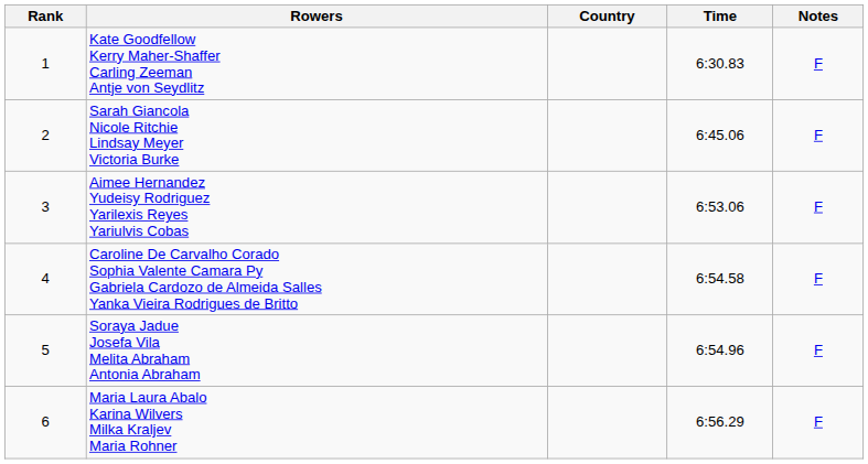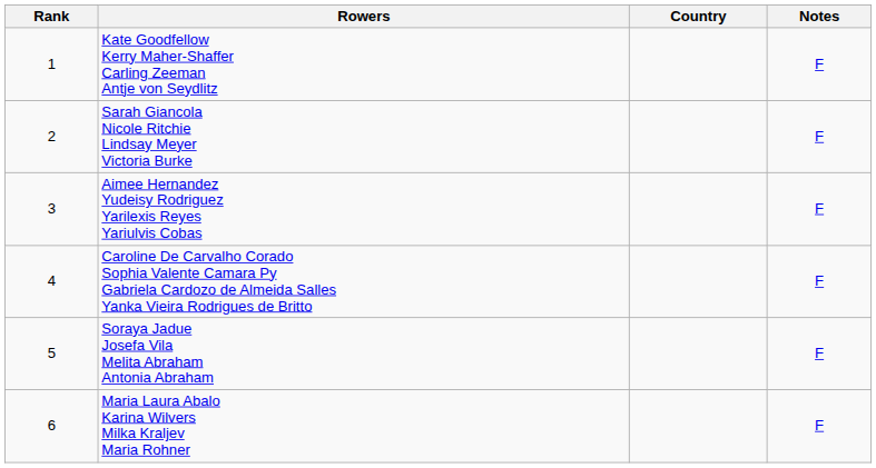- column: Time | 6:30.83 | 6:45.06 | 6:53.06 | 6:54.58 | 6:54.96 | 6:56.29
